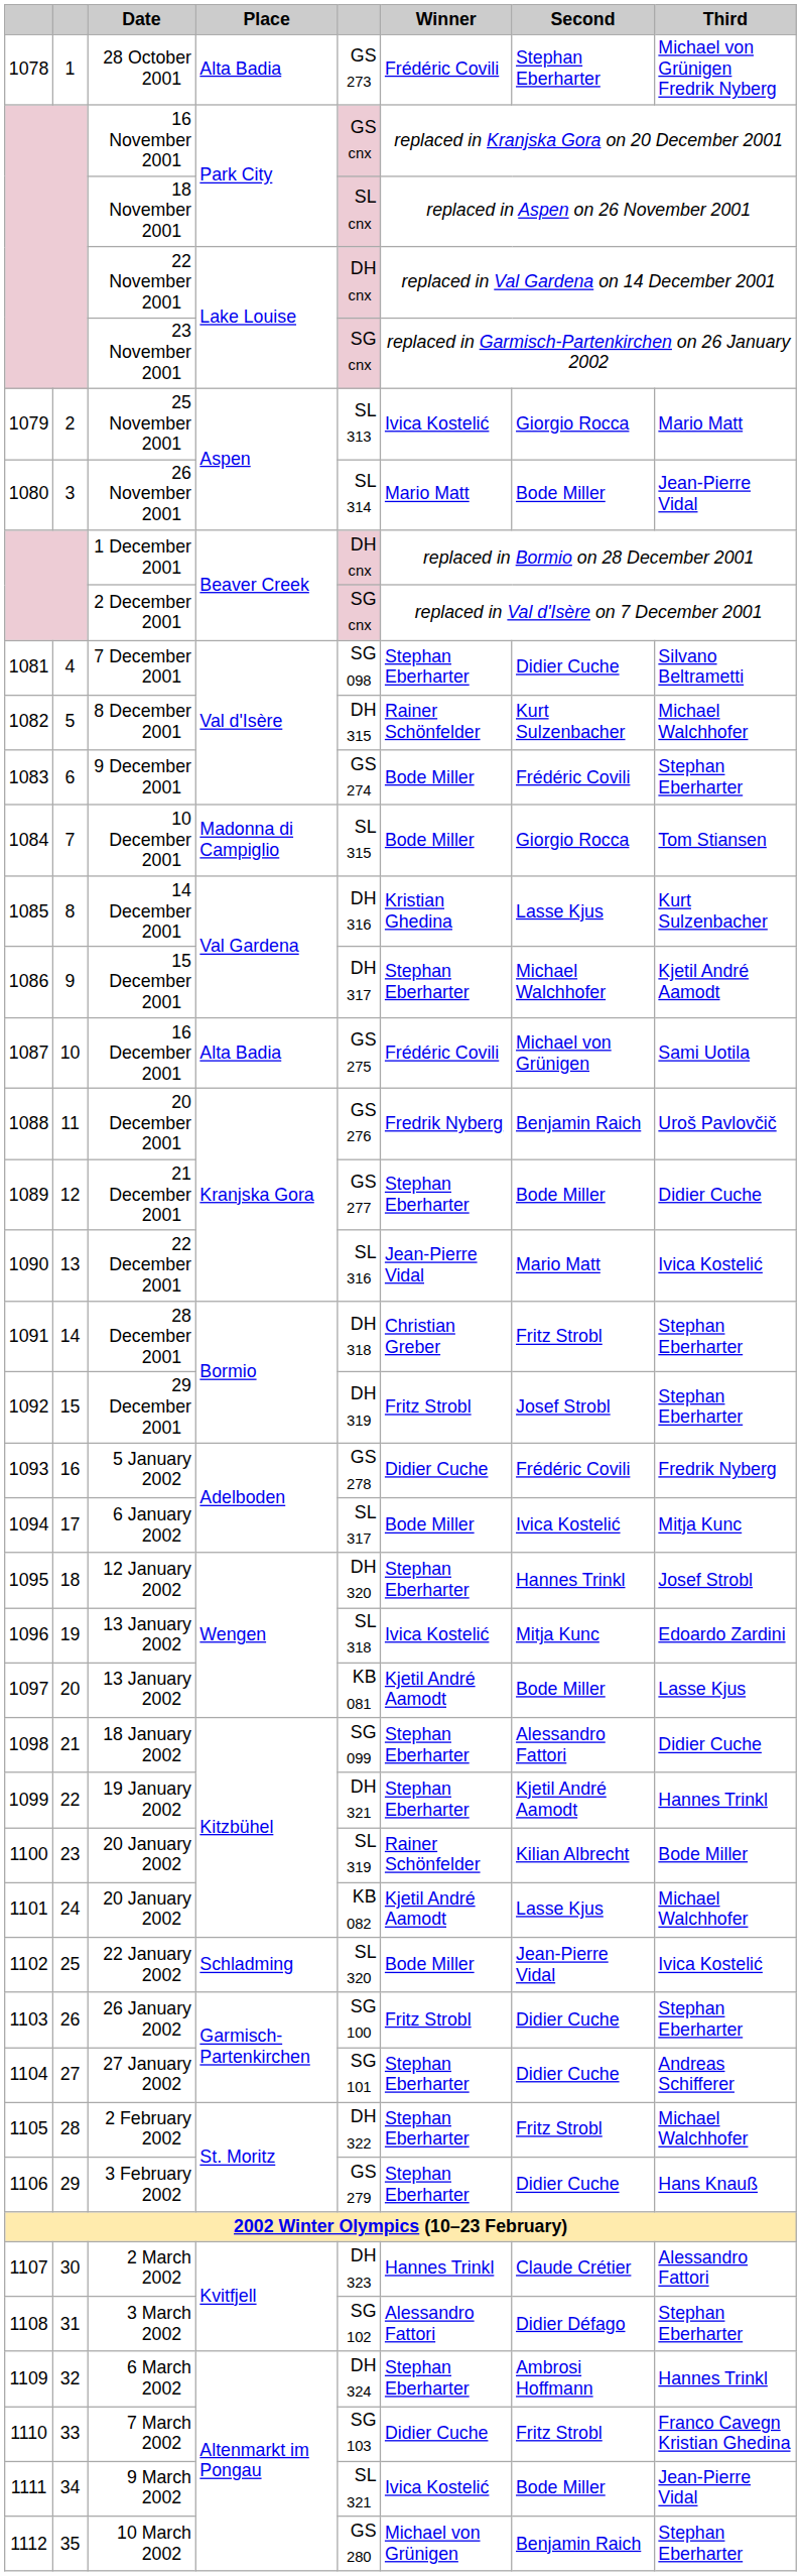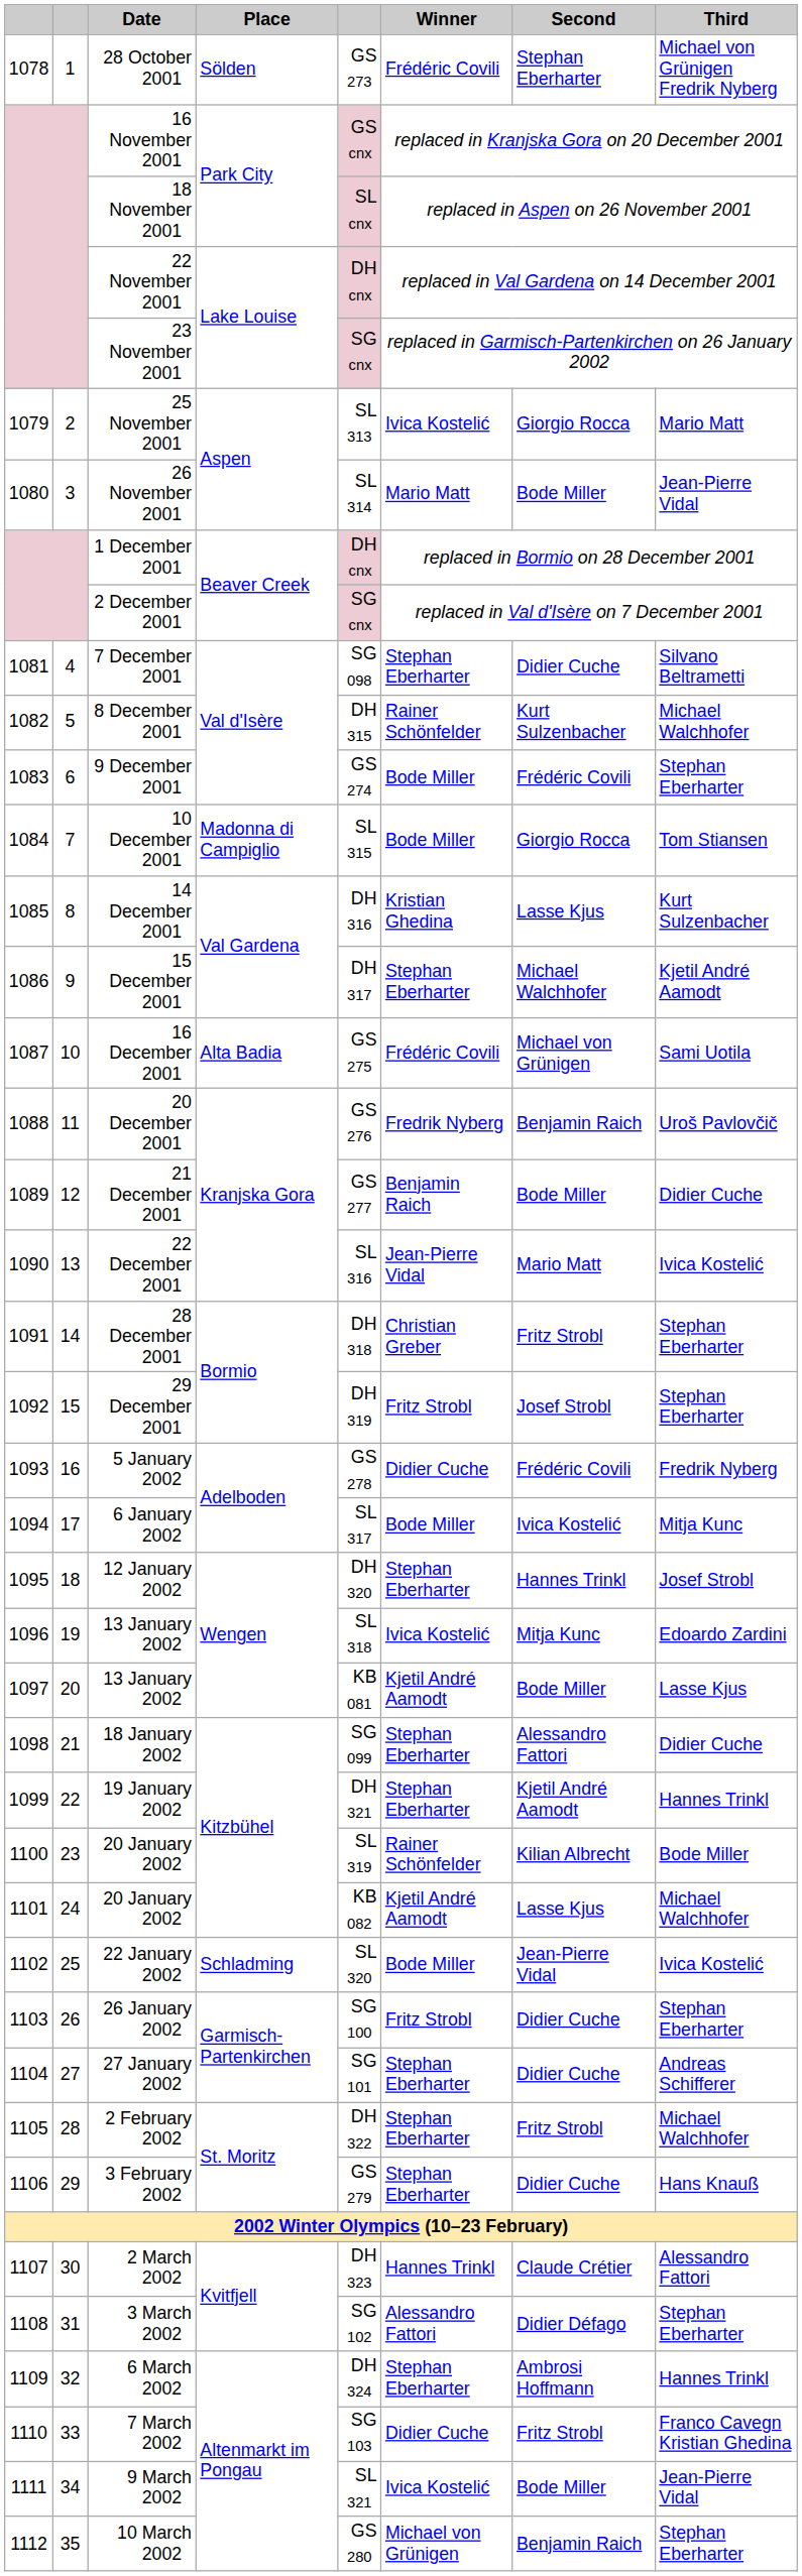28 October 2001 | Place: Alta Badia -> Sölden
21 December 2001 | Winner: Stephan Eberharter -> Benjamin Raich
